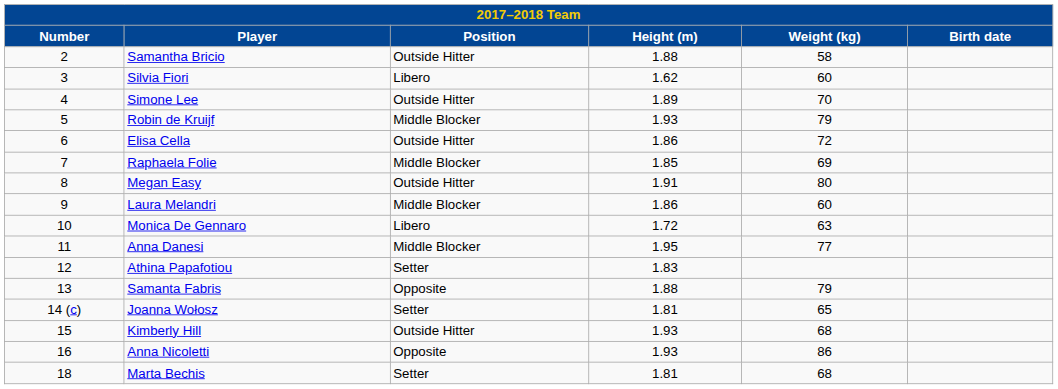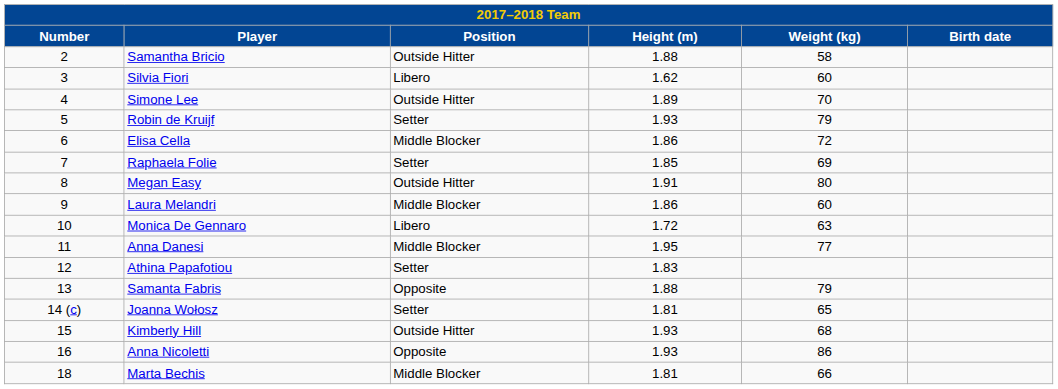Robin de Kruijf | Position: Middle Blocker -> Setter
Elisa Cella | Position: Outside Hitter -> Middle Blocker
Raphaela Folie | Position: Middle Blocker -> Setter
Marta Bechis | Position: Setter -> Middle Blocker
Marta Bechis | Weight (kg): 68 -> 66
